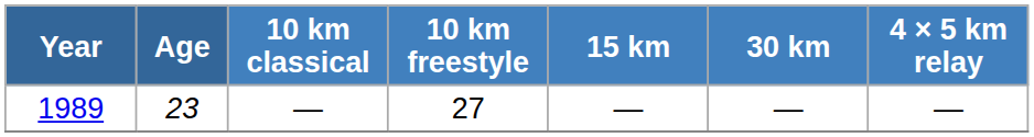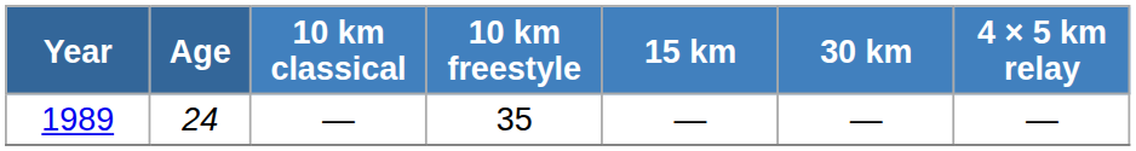1989 | Age: 23 -> 24
1989 | 10 km freestyle: 27 -> 35
